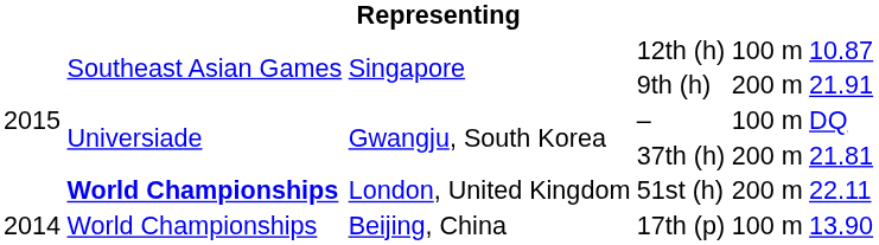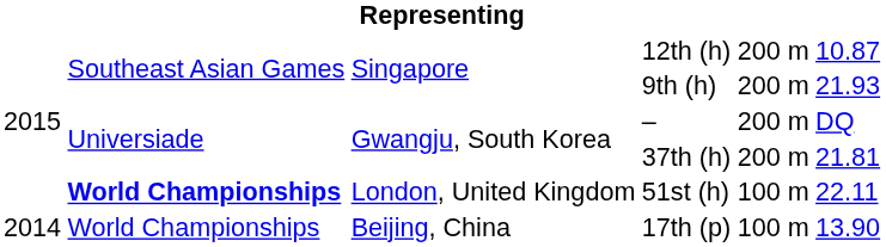12th (h) | column 5: 100 m -> 200 m
9th (h) | column 6: 21.91 -> 21.93
– | column 5: 100 m -> 200 m
51st (h) | column 5: 200 m -> 100 m
